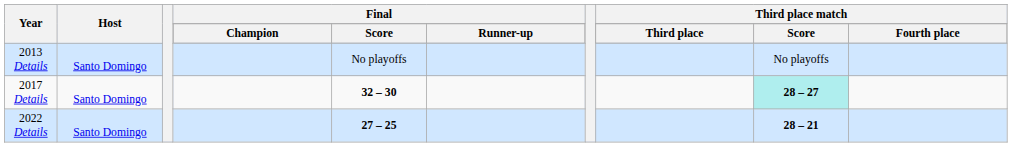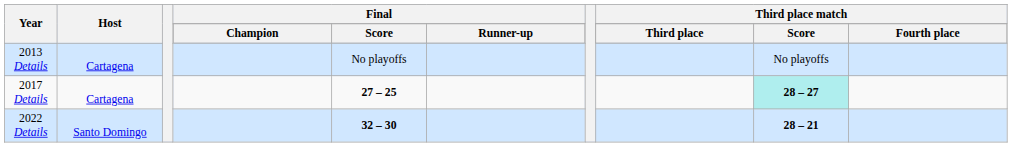2013 Details | Host: Santo Domingo -> Cartagena
2017 Details | Host: Santo Domingo -> Cartagena
2017 Details | Final / Score: 32 – 30 -> 27 – 25
2022 Details | Final / Score: 27 – 25 -> 32 – 30
